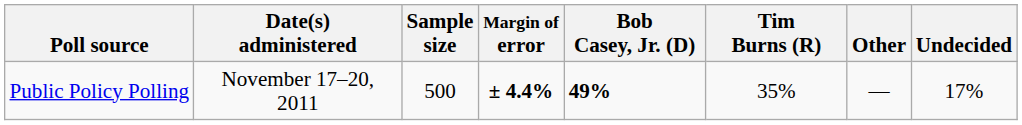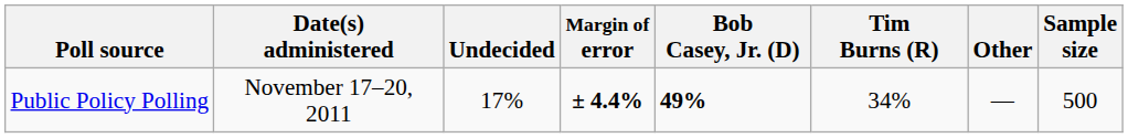columns swapped: Sample size <-> Undecided
Public Policy Polling | Tim Burns (R): 35% -> 34%
